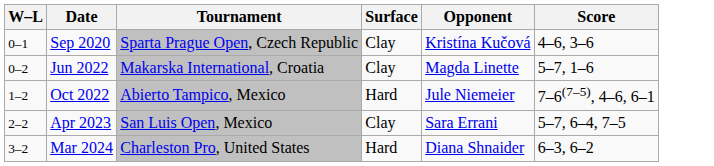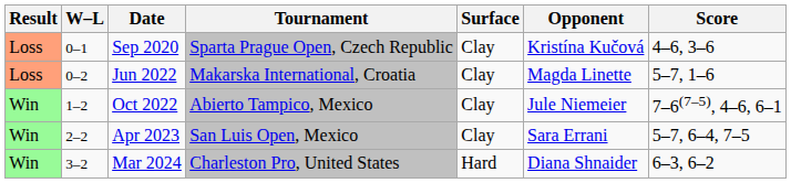+ column: Result | Loss | Loss | Win | Win | Win
Oct 2022 | Surface: Hard -> Clay
